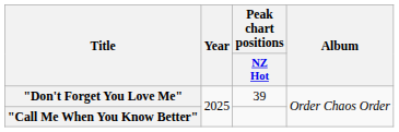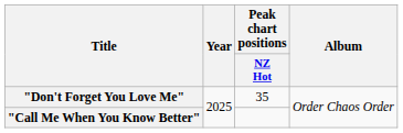"Don't Forget You Love Me" | Peak chart positions / NZ Hot: 39 -> 35
